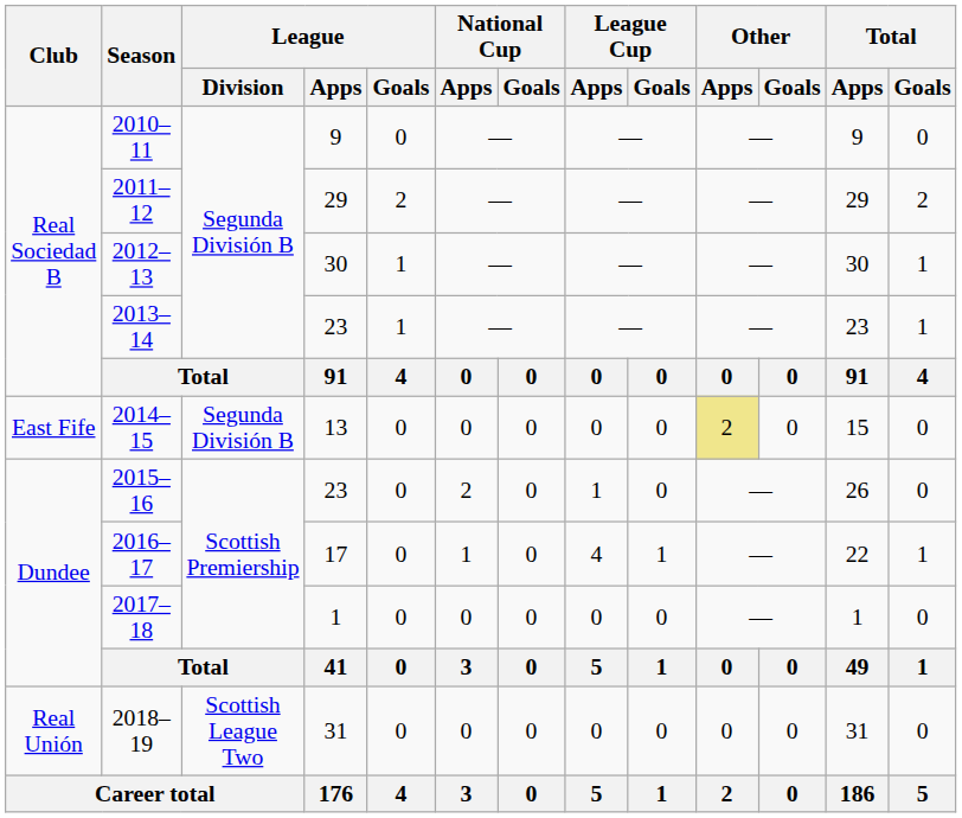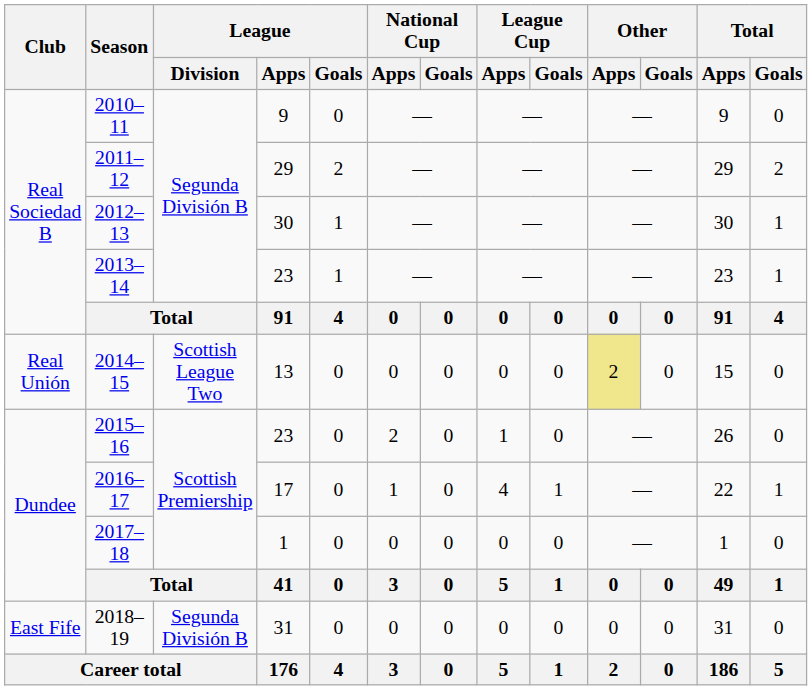2014–15 | Club: East Fife -> Real Unión
2014–15 | League / Division: Segunda División B -> Scottish League Two
2018–19 | Club: Real Unión -> East Fife
2018–19 | League / Division: Scottish League Two -> Segunda División B
